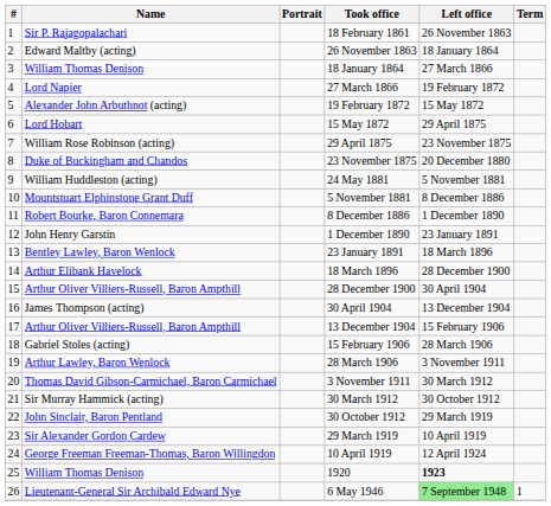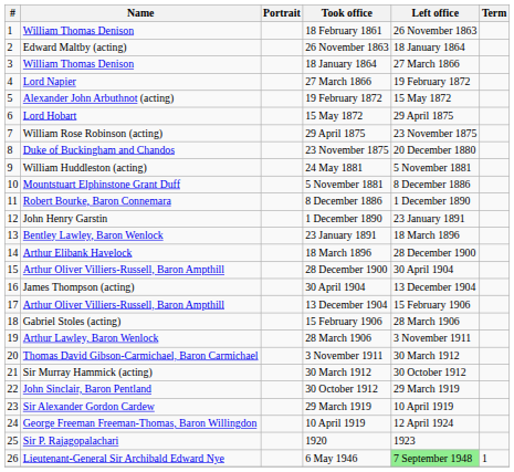18 February 1861 | Name: Sir P. Rajagopalachari -> William Thomas Denison
1920 | Name: William Thomas Denison -> Sir P. Rajagopalachari
1920 | Left office: bold -> normal
